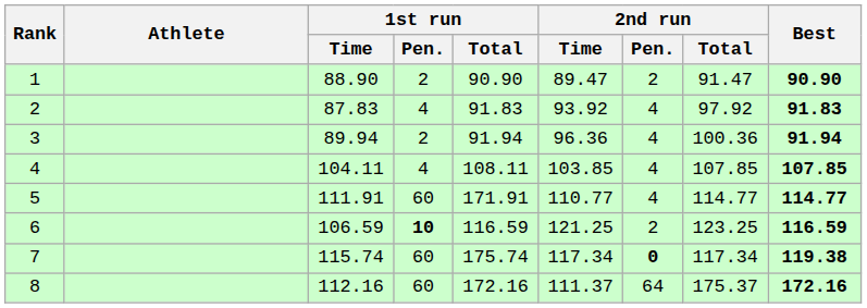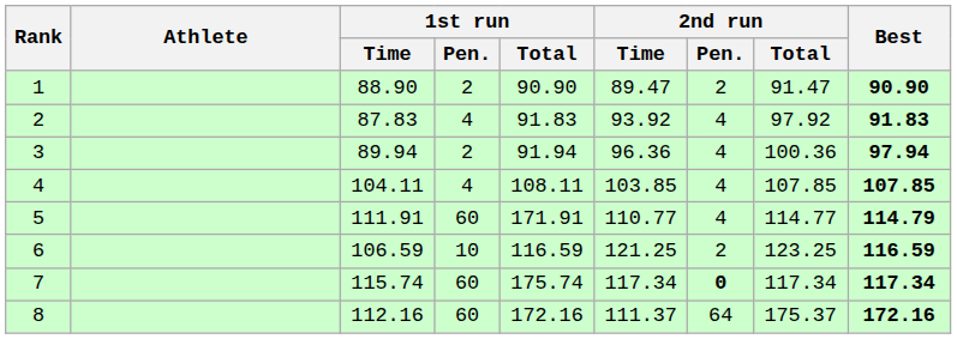3 | Best: 91.94 -> 97.94
5 | Best: 114.77 -> 114.79
6 | 1st run / Pen.: bold -> normal
7 | Best: 119.38 -> 117.34
